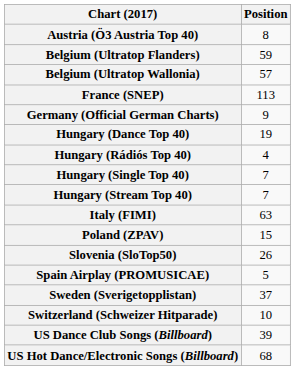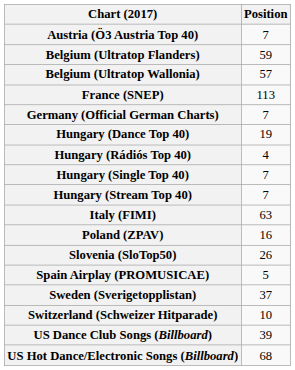Austria (Ö3 Austria Top 40) | Position: 8 -> 7
Germany (Official German Charts) | Position: 9 -> 7
Poland (ZPAV) | Position: 15 -> 16
